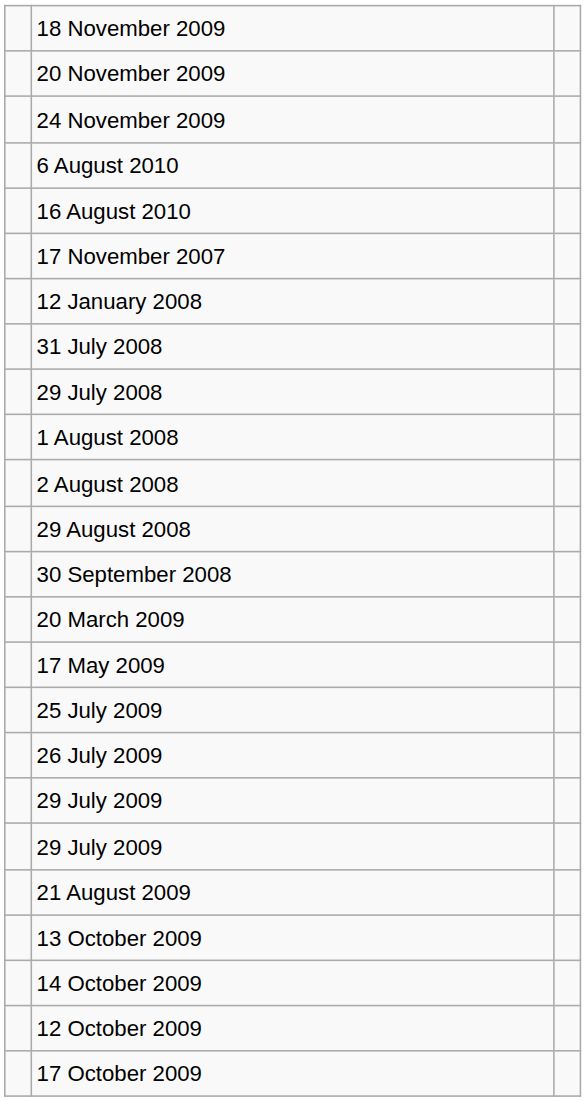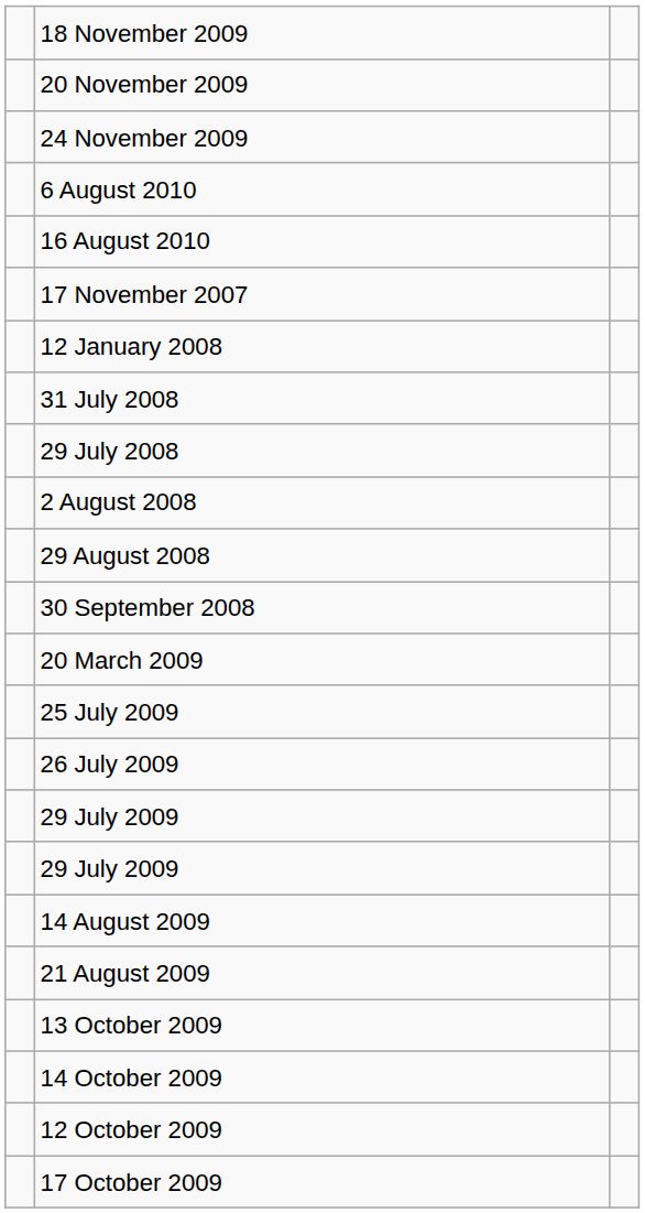- row: 1 August 2008
- row: 17 May 2009
+ row: 14 August 2009
